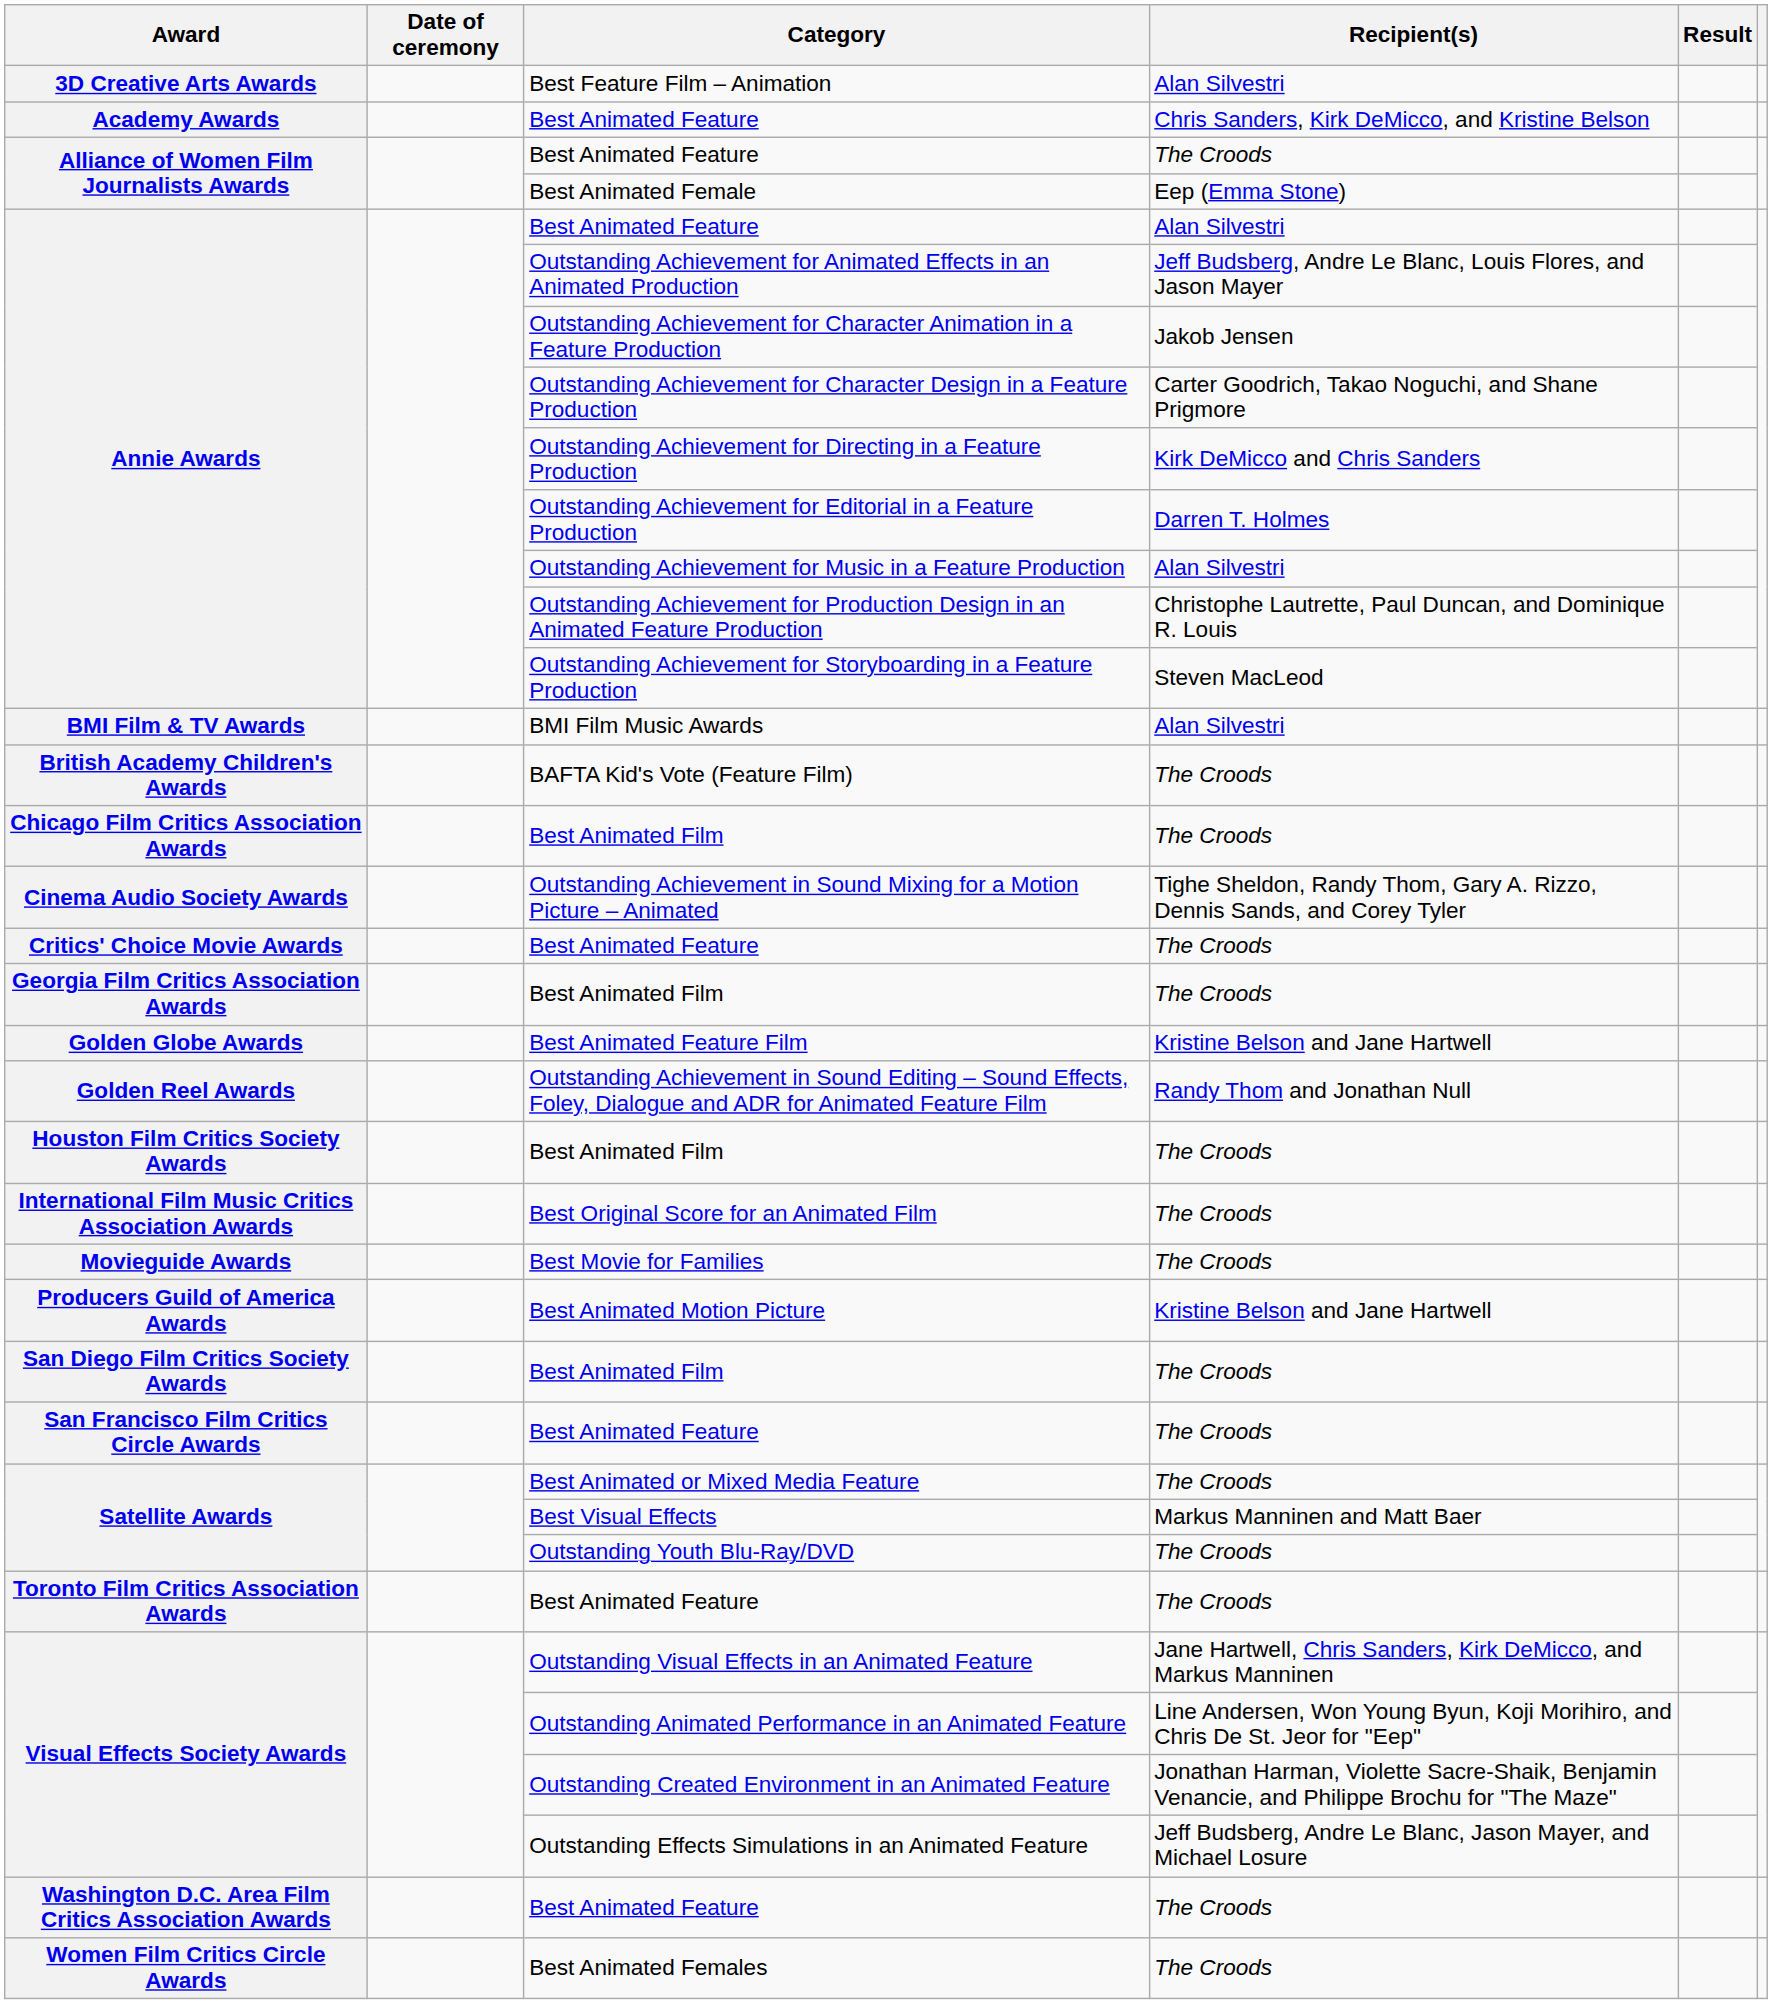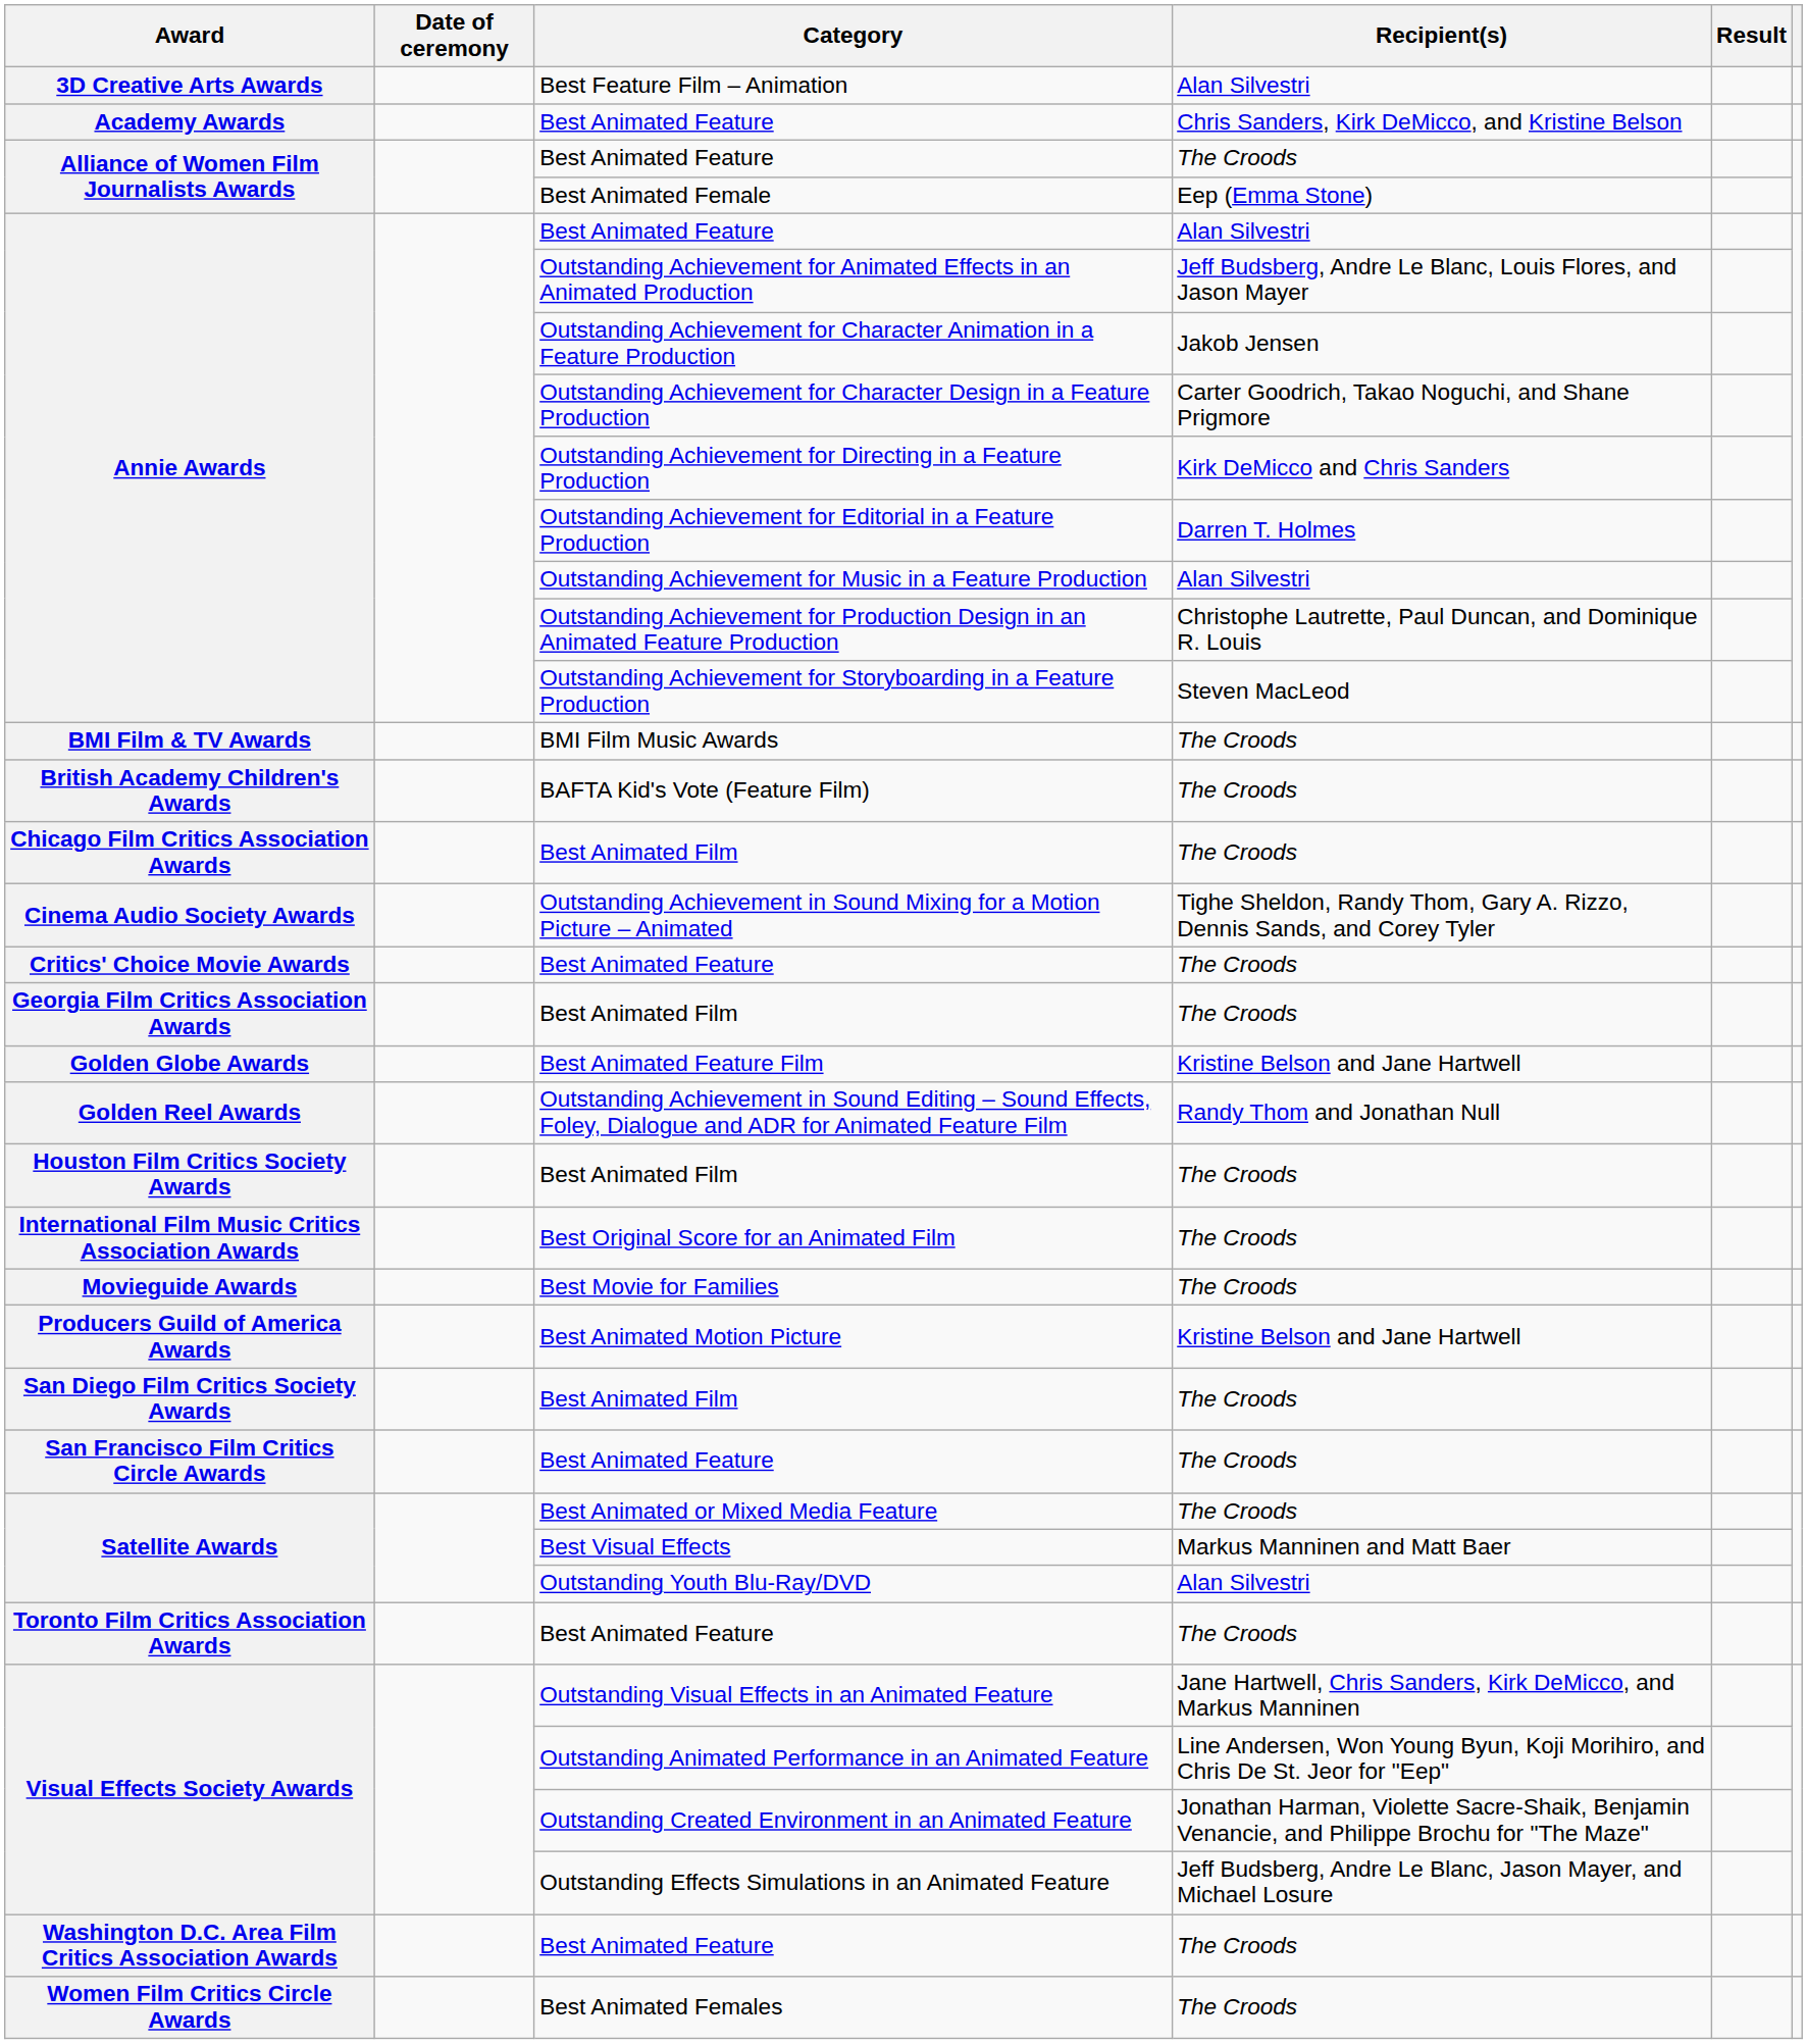BMI Film Music Awards | Recipient(s): Alan Silvestri -> The Croods
Outstanding Youth Blu-Ray/DVD | Recipient(s): The Croods -> Alan Silvestri
